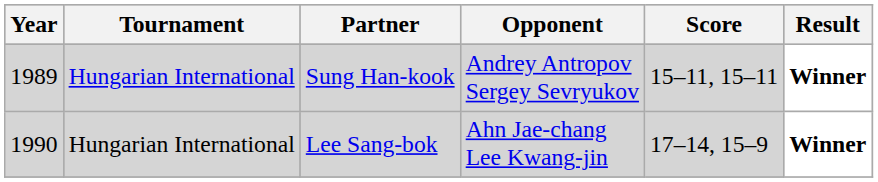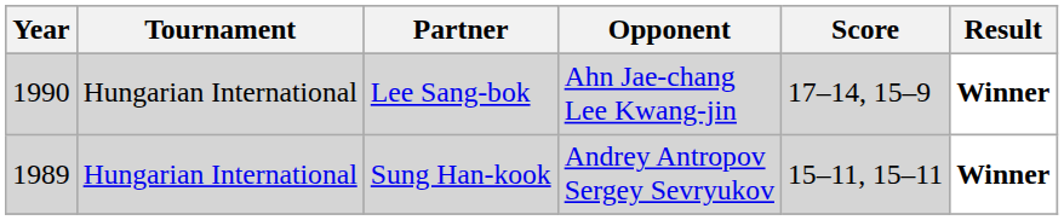rows swapped: Sung Han-kook <-> Lee Sang-bok
